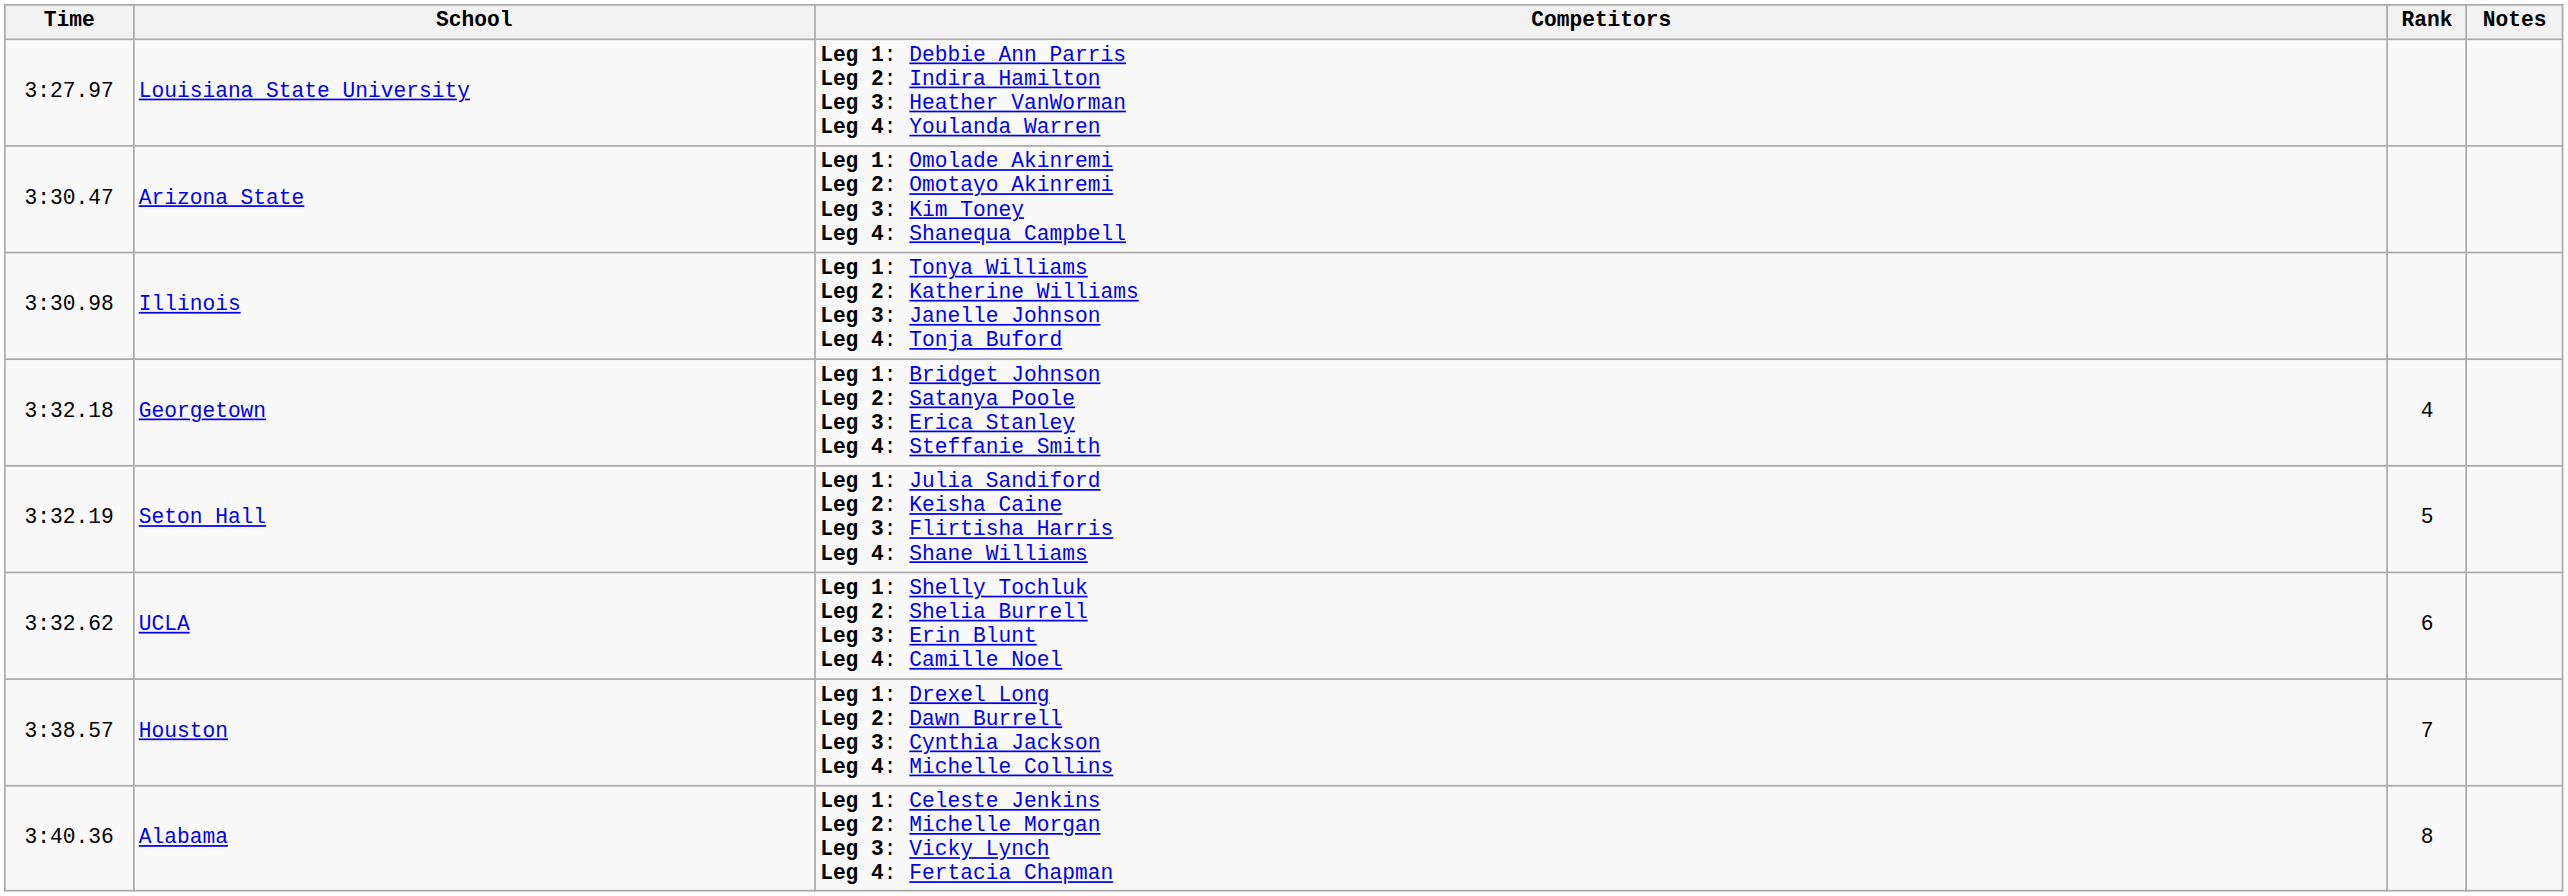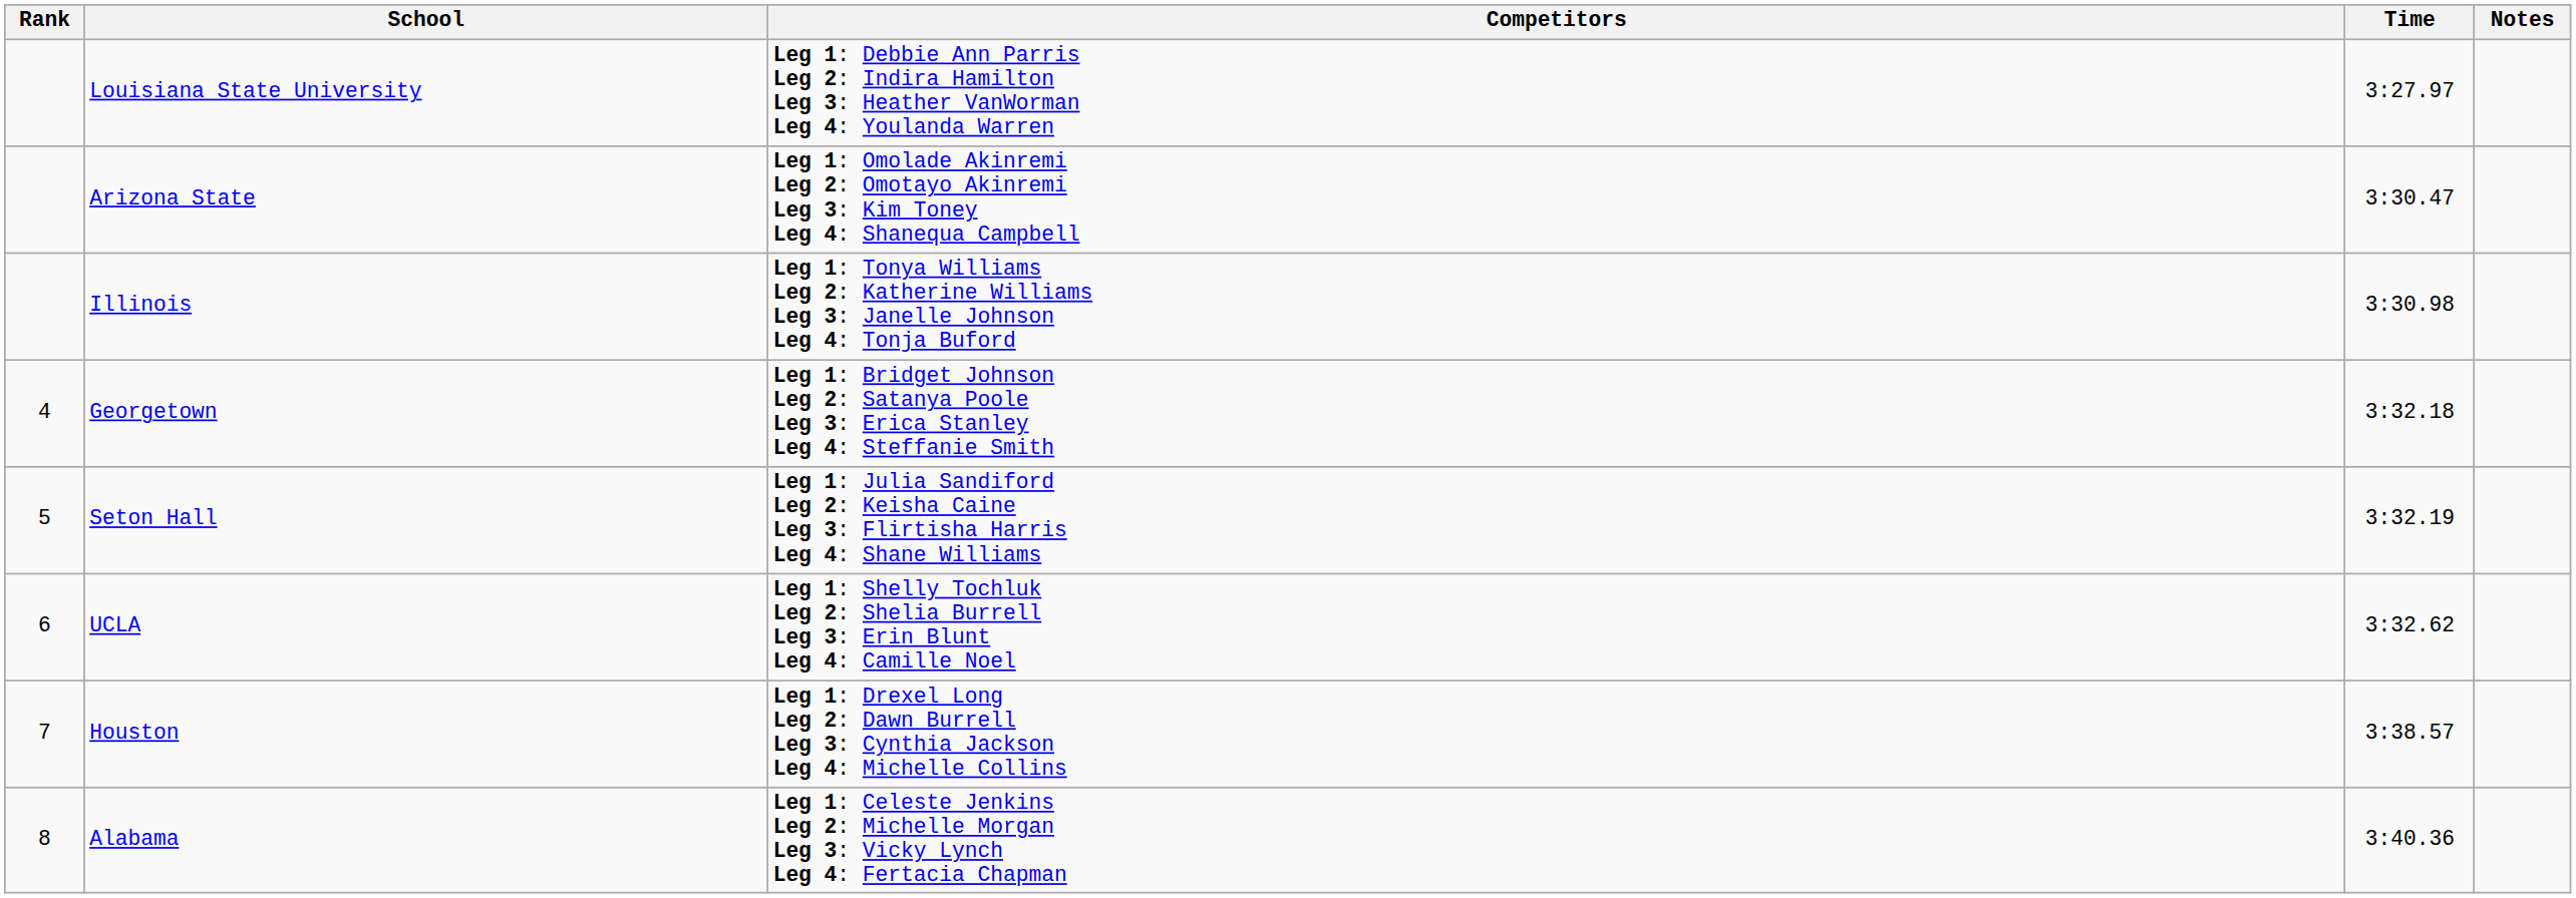columns swapped: Rank <-> Time
